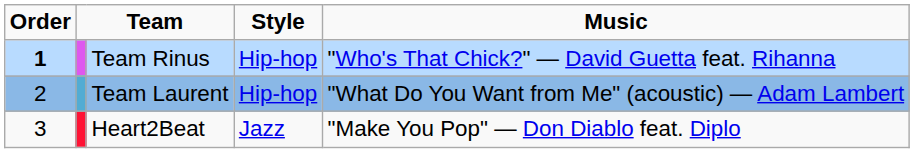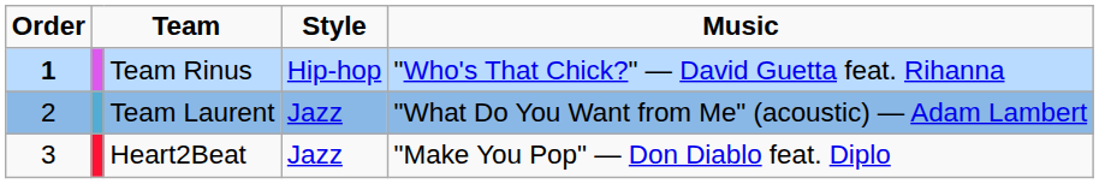Team Laurent | Style: Hip-hop -> Jazz
